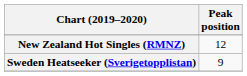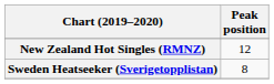Sweden Heatseeker (Sverigetopplistan) | Peak position: 9 -> 8
